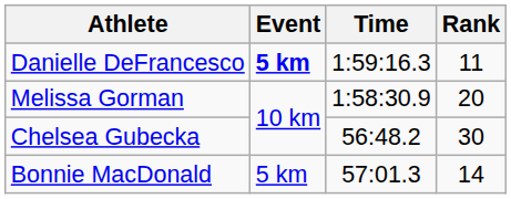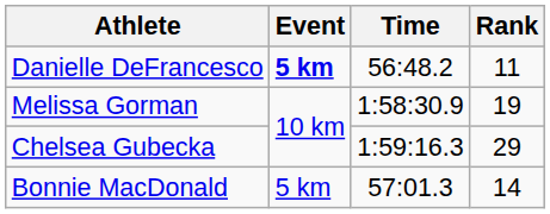Danielle DeFrancesco | Time: 1:59:16.3 -> 56:48.2
Melissa Gorman | Rank: 20 -> 19
Chelsea Gubecka | Time: 56:48.2 -> 1:59:16.3
Chelsea Gubecka | Rank: 30 -> 29
